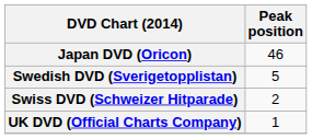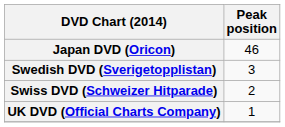Swedish DVD (Sverigetopplistan) | Peak position: 5 -> 3
